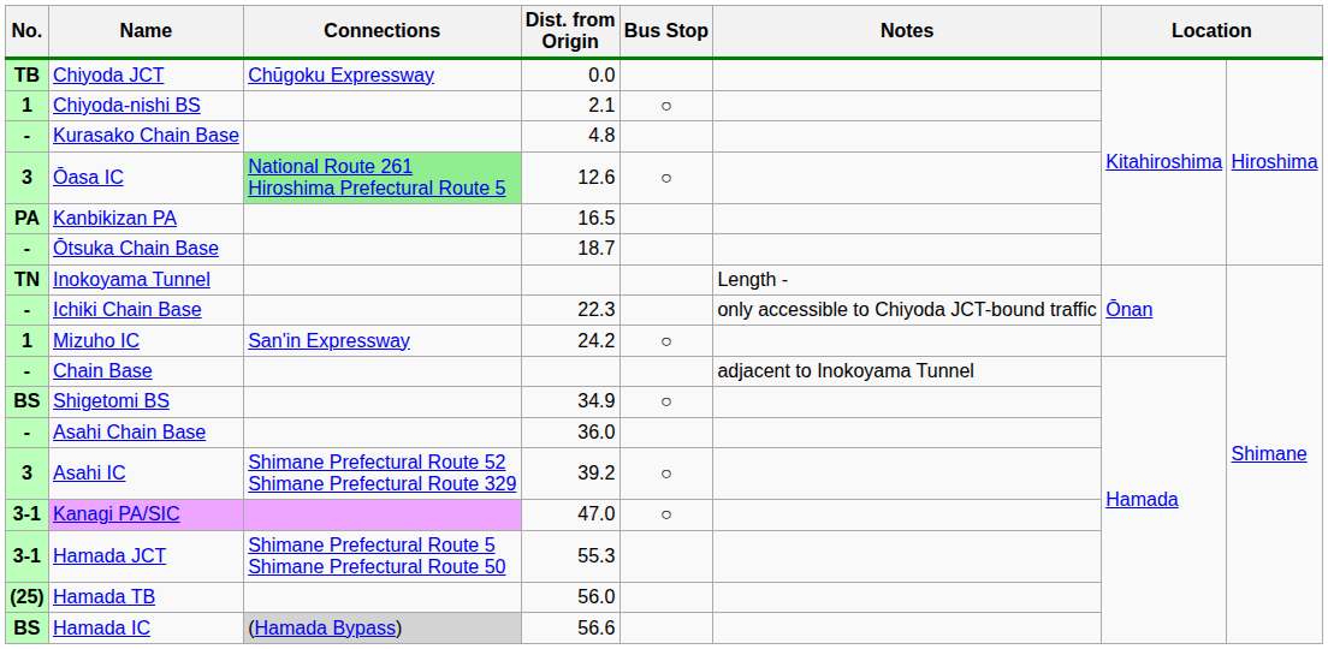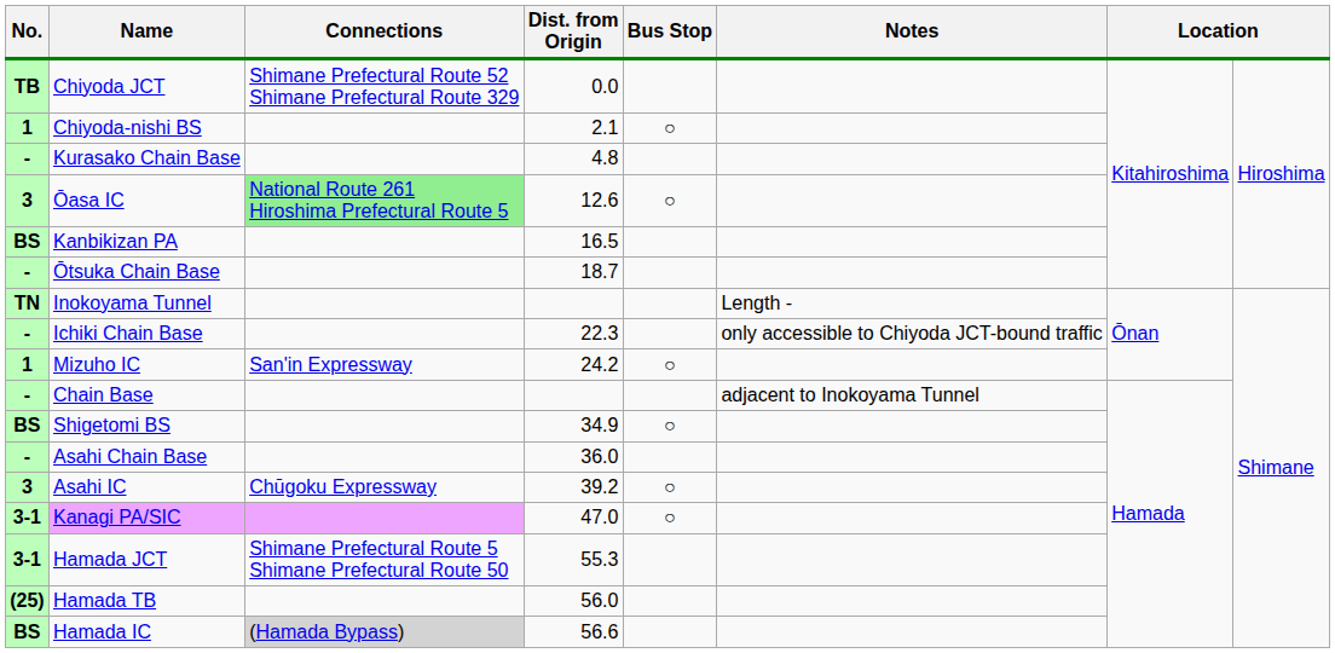Chiyoda JCT | Connections: Chūgoku Expressway -> Shimane Prefectural Route 52 Shimane Prefectural Route 329
Kanbikizan PA | No.: PA -> BS
Asahi IC | Connections: Shimane Prefectural Route 52 Shimane Prefectural Route 329 -> Chūgoku Expressway
